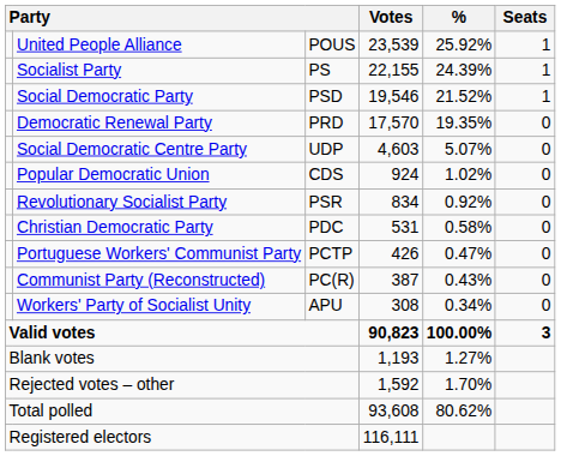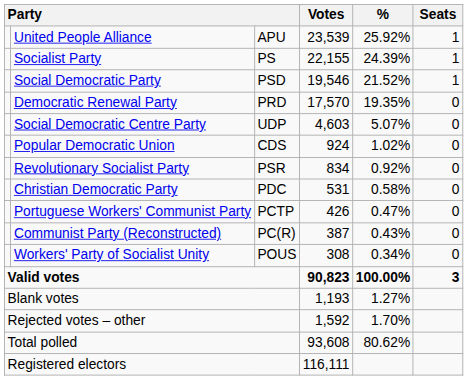United People Alliance | column 3: POUS -> APU
Workers' Party of Socialist Unity | column 3: APU -> POUS
